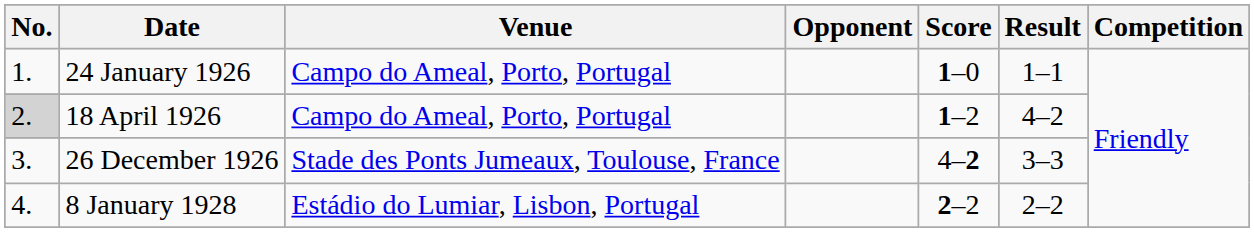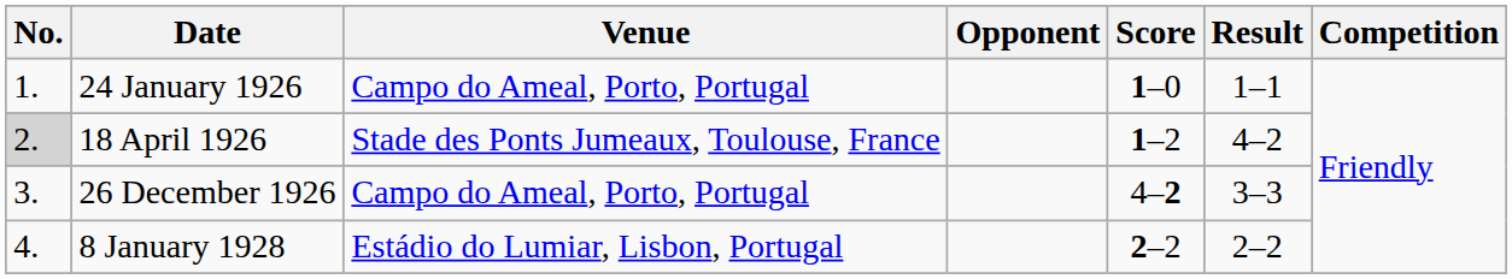18 April 1926 | Venue: Campo do Ameal, Porto, Portugal -> Stade des Ponts Jumeaux, Toulouse, France
26 December 1926 | Venue: Stade des Ponts Jumeaux, Toulouse, France -> Campo do Ameal, Porto, Portugal
